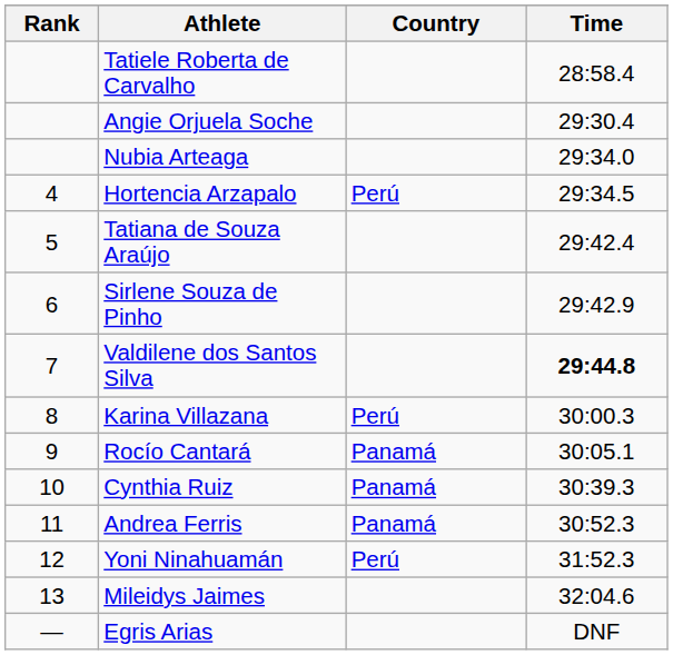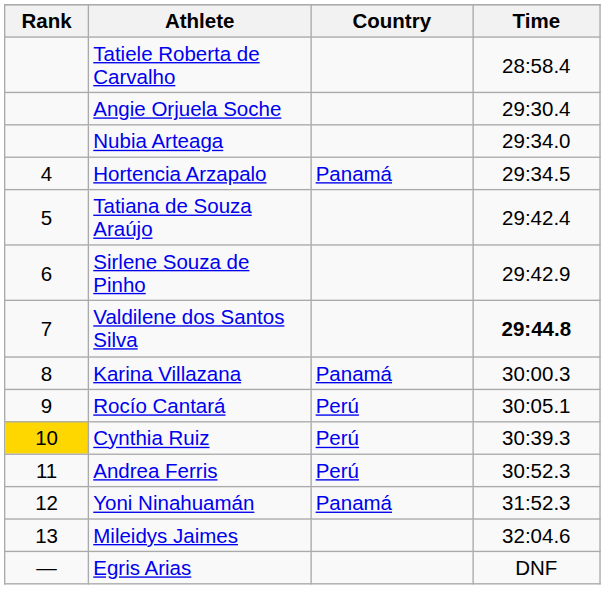Hortencia Arzapalo | Country: Perú -> Panamá
Karina Villazana | Country: Perú -> Panamá
Rocío Cantará | Country: Panamá -> Perú
Cynthia Ruiz | Rank: no background -> gold background
Cynthia Ruiz | Country: Panamá -> Perú
Andrea Ferris | Country: Panamá -> Perú
Yoni Ninahuamán | Country: Perú -> Panamá
